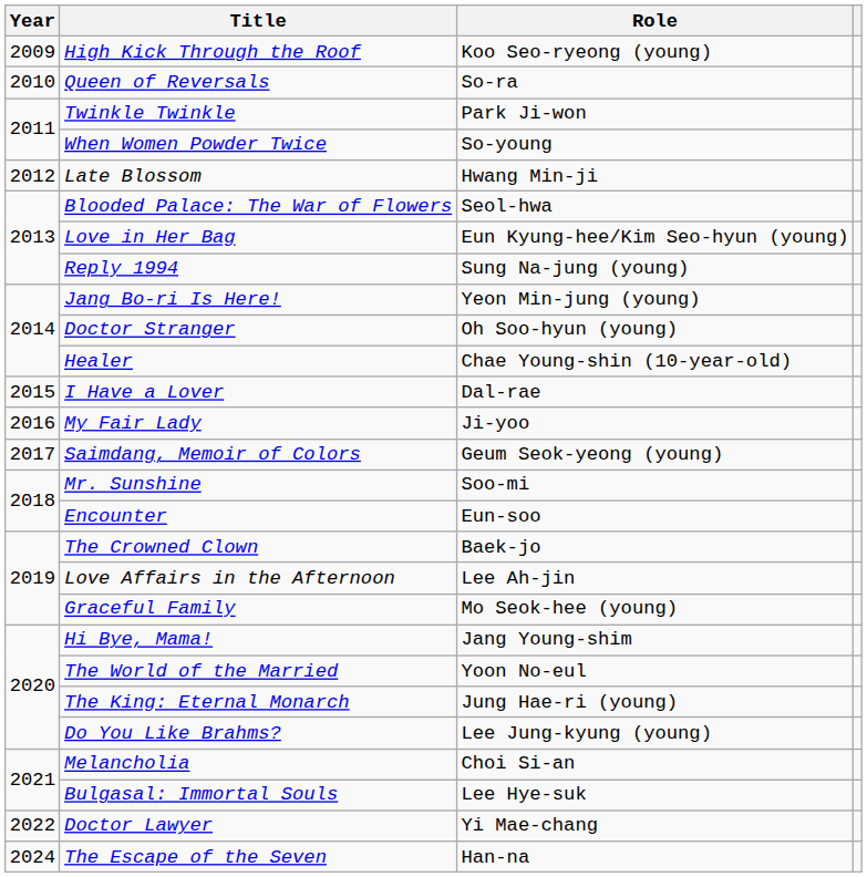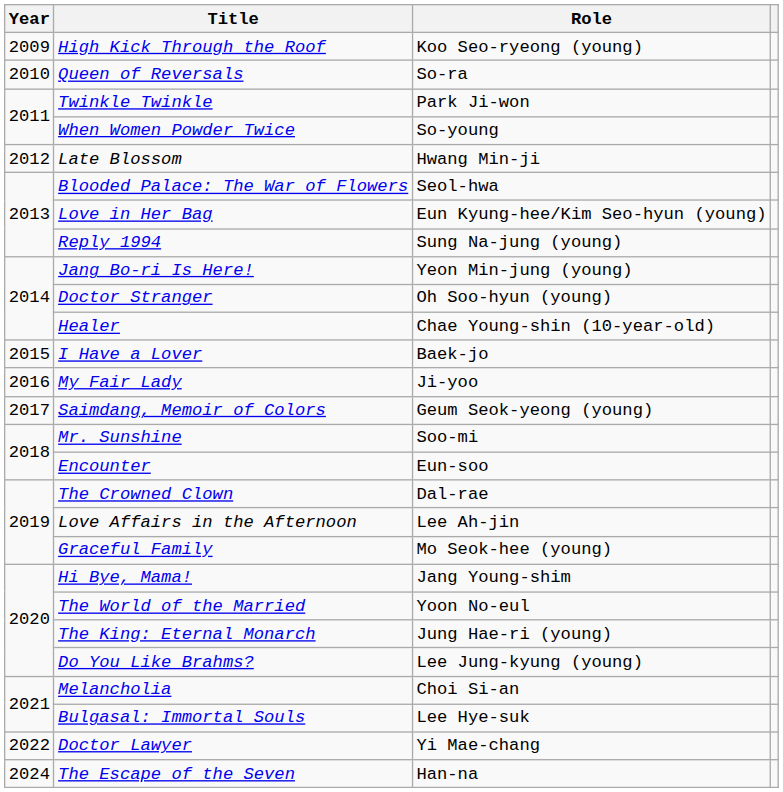I Have a Lover | Role: Dal-rae -> Baek-jo
The Crowned Clown | Role: Baek-jo -> Dal-rae
